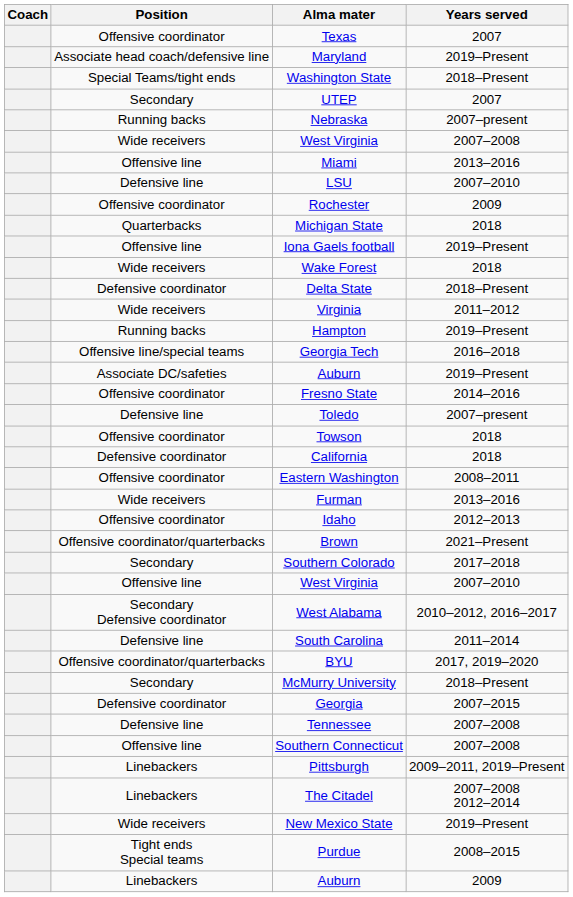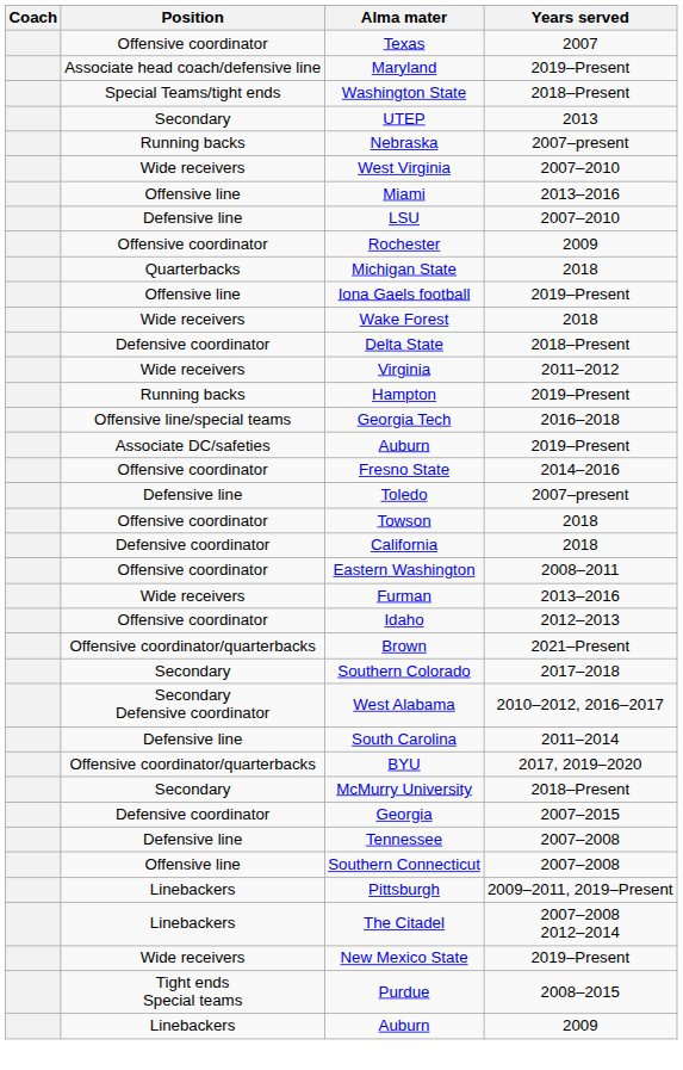UTEP | Years served: 2007 -> 2013
Wide receivers / West Virginia | Years served: 2007–2008 -> 2007–2010
- row: Offensive line | West Virginia | 2007–2010
